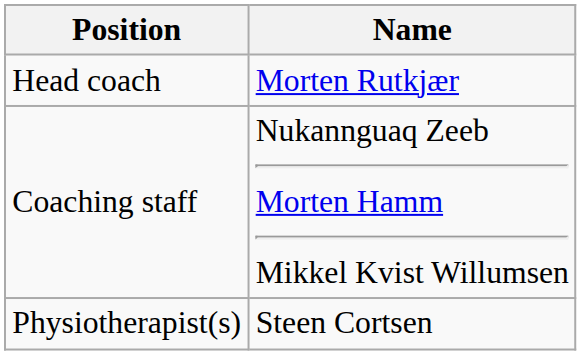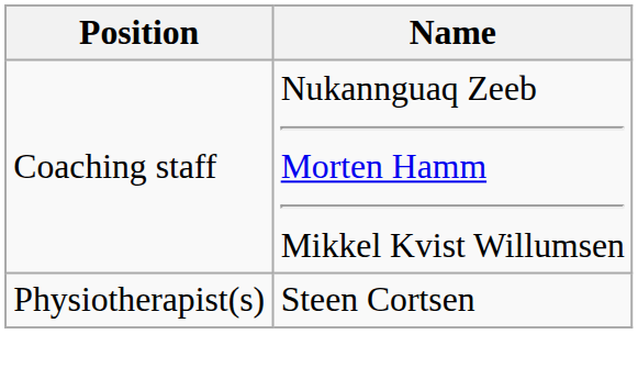- row: Head coach | Morten Rutkjær
